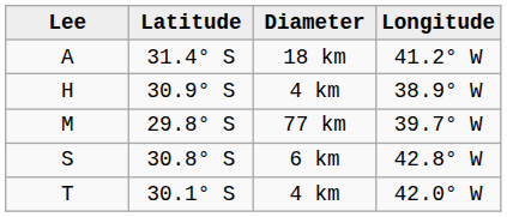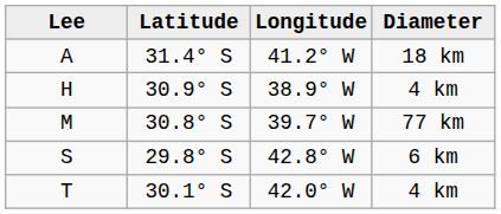columns swapped: Longitude <-> Diameter
M | Latitude: 29.8° S -> 30.8° S
S | Latitude: 30.8° S -> 29.8° S
